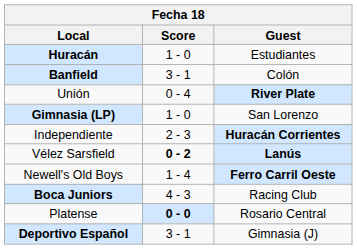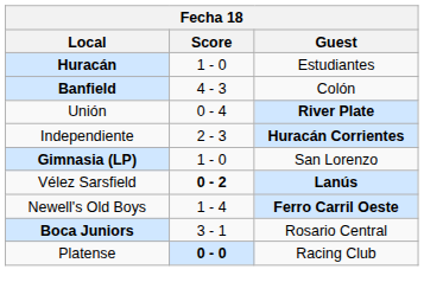Banfield | Score: 3 - 1 -> 4 - 3
rows swapped: Gimnasia (LP) <-> Independiente
Boca Juniors | Score: 4 - 3 -> 3 - 1
Boca Juniors | Guest: Racing Club -> Rosario Central
Platense | Guest: Rosario Central -> Racing Club
- row: Deportivo Español | 3 - 1 | Gimnasia (J)
